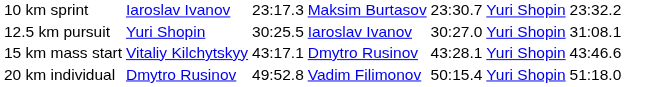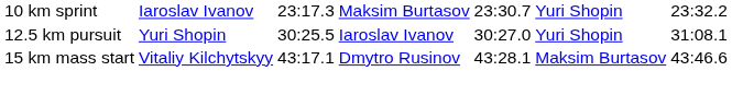15 km mass start | column 6: Yuri Shopin -> Maksim Burtasov
- row: 20 km individual | Dmytro Rusinov | 49:52.8 | Vadim Filimonov | 50:15.4 | Yuri Shopin | 51:18.0
